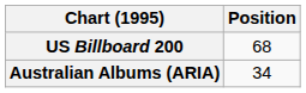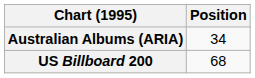rows swapped: Australian Albums (ARIA) <-> US Billboard 200
